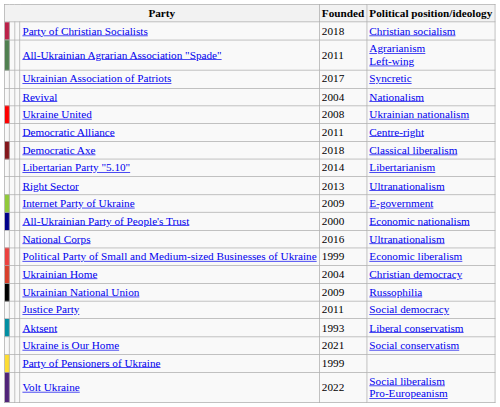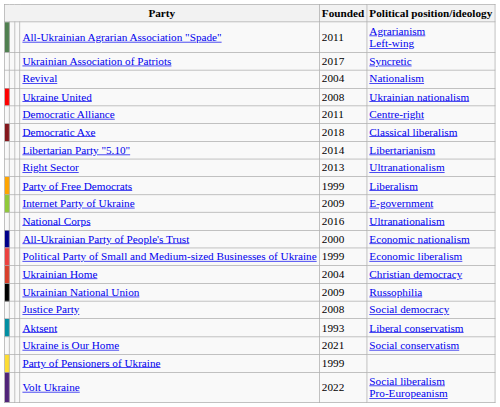- row: Party of Christian Socialists | 2018 | Christian socialism
+ row: Party of Free Democrats | 1999 | Liberalism
rows swapped: All-Ukrainian Party of People's Trust <-> National Corps
Justice Party | Founded: 2011 -> 2008
